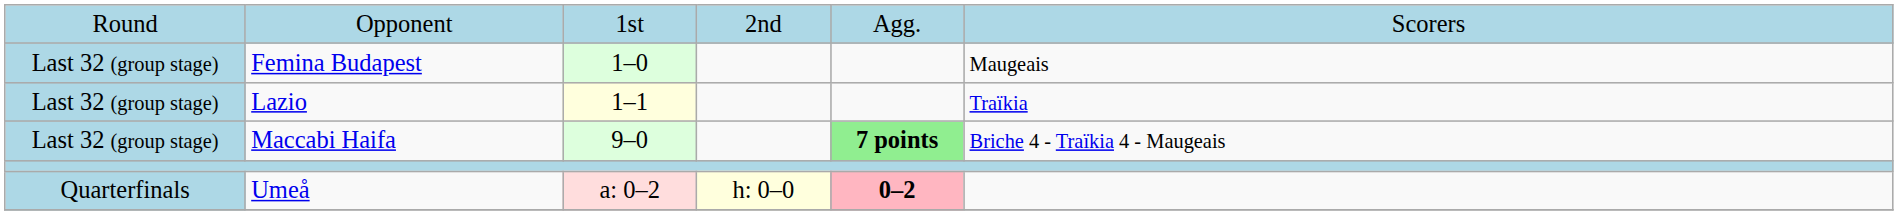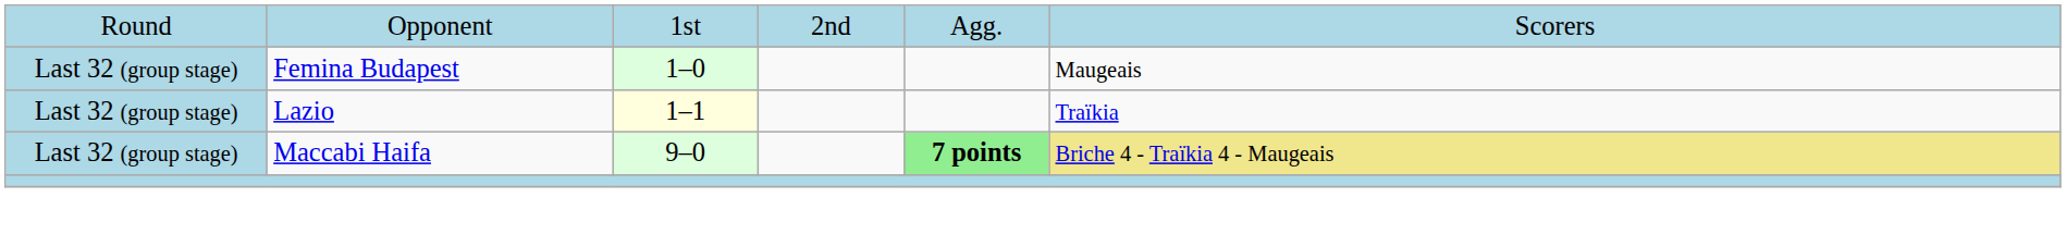Maccabi Haifa | column 6: no background -> khaki background
- row: Quarterfinals | Umeå | a: 0–2 | h: 0–0 | 0–2
